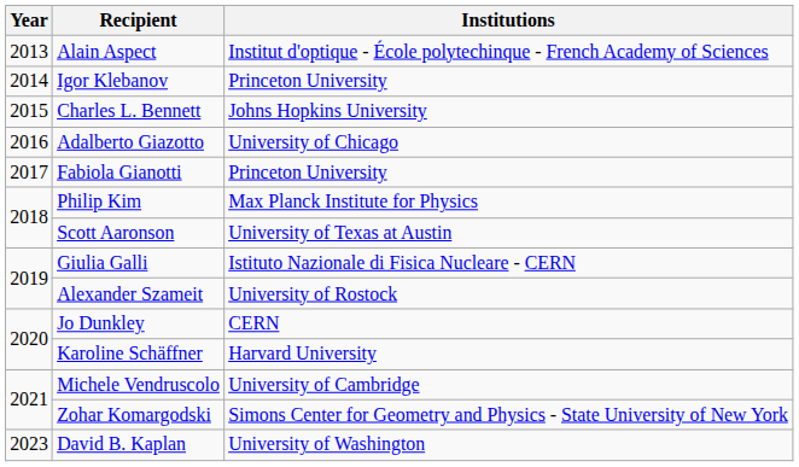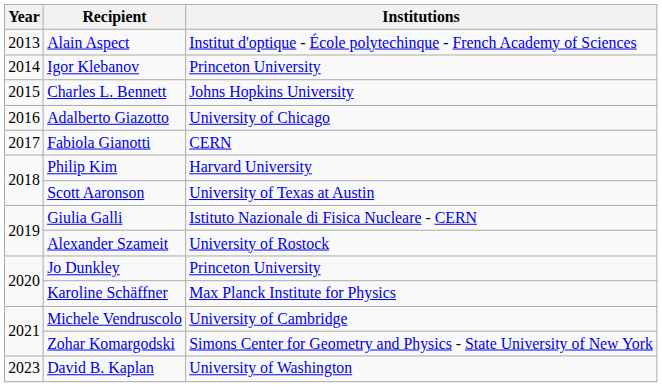Fabiola Gianotti | Institutions: Princeton University -> CERN
Philip Kim | Institutions: Max Planck Institute for Physics -> Harvard University
Jo Dunkley | Institutions: CERN -> Princeton University
Karoline Schäffner | Institutions: Harvard University -> Max Planck Institute for Physics
